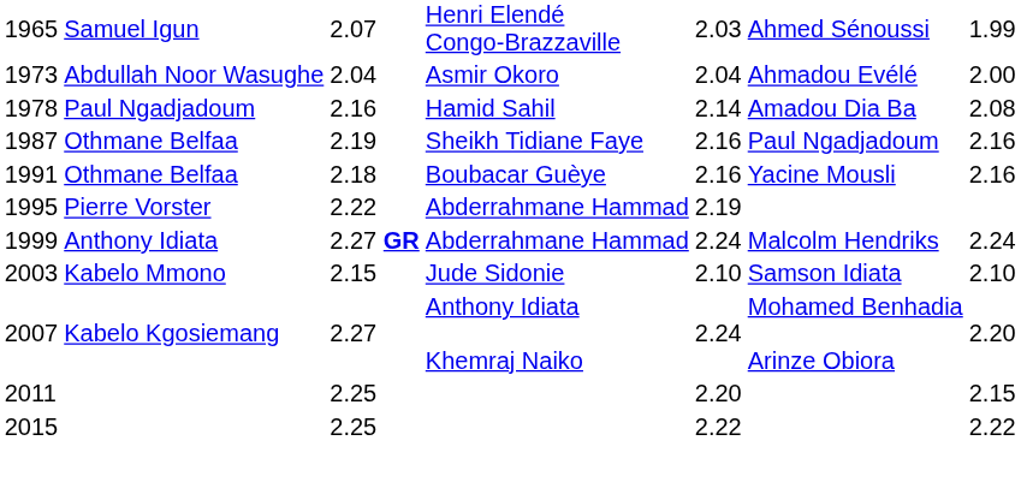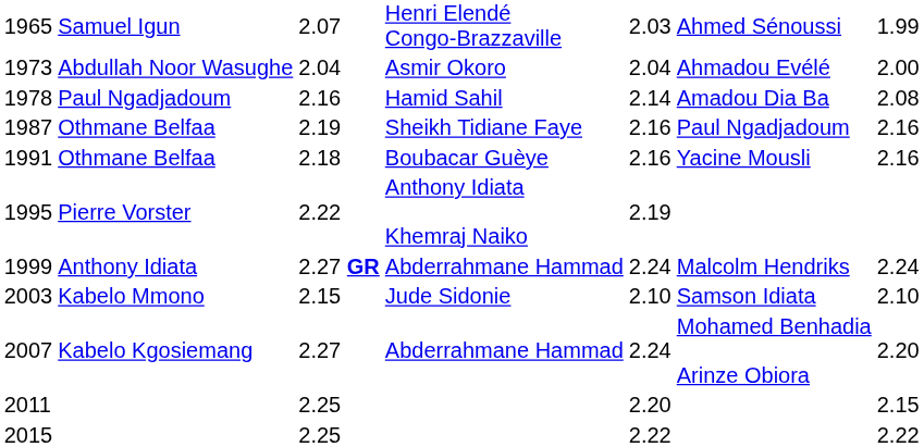1995 | column 4: Abderrahmane Hammad -> Anthony Idiata Khemraj Naiko
2007 | column 4: Anthony Idiata Khemraj Naiko -> Abderrahmane Hammad
